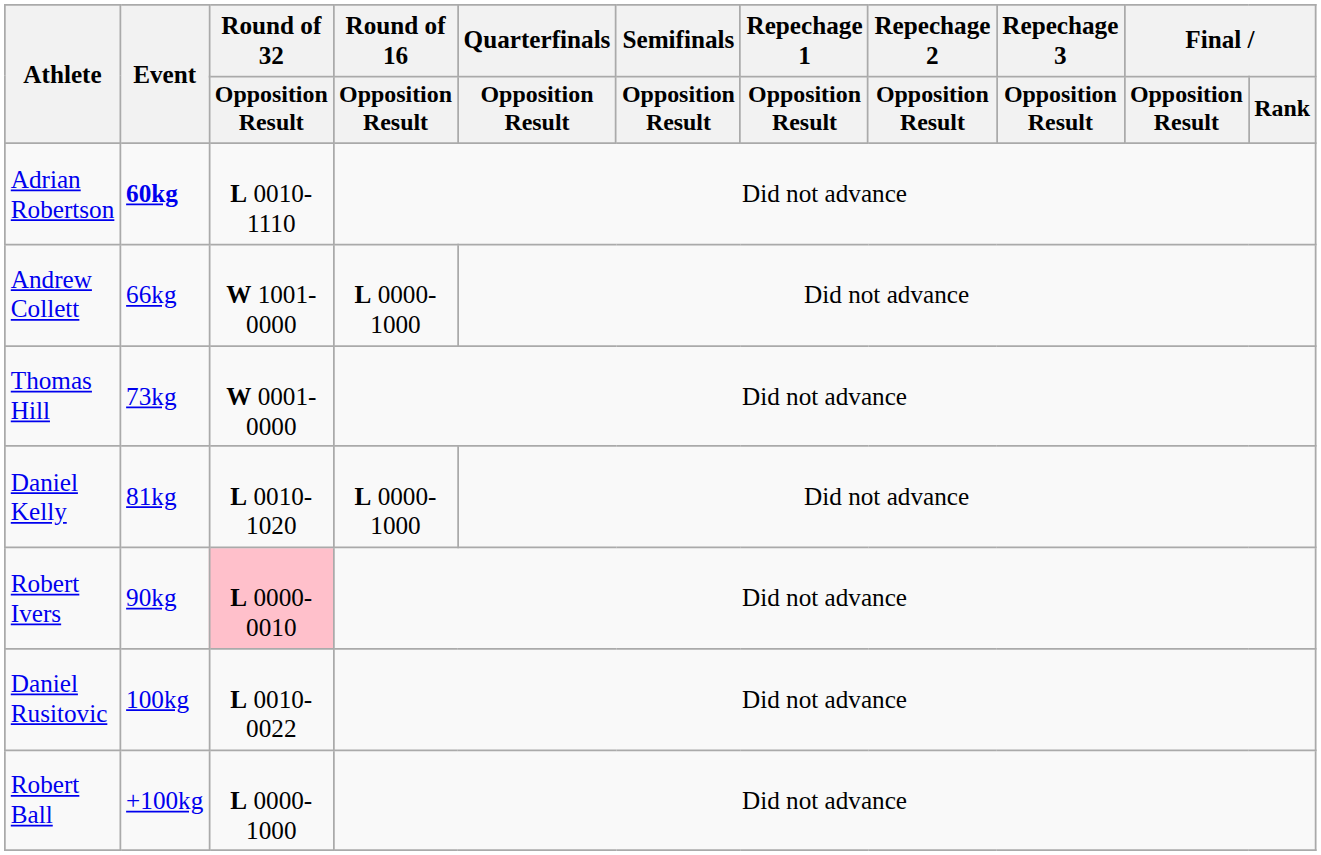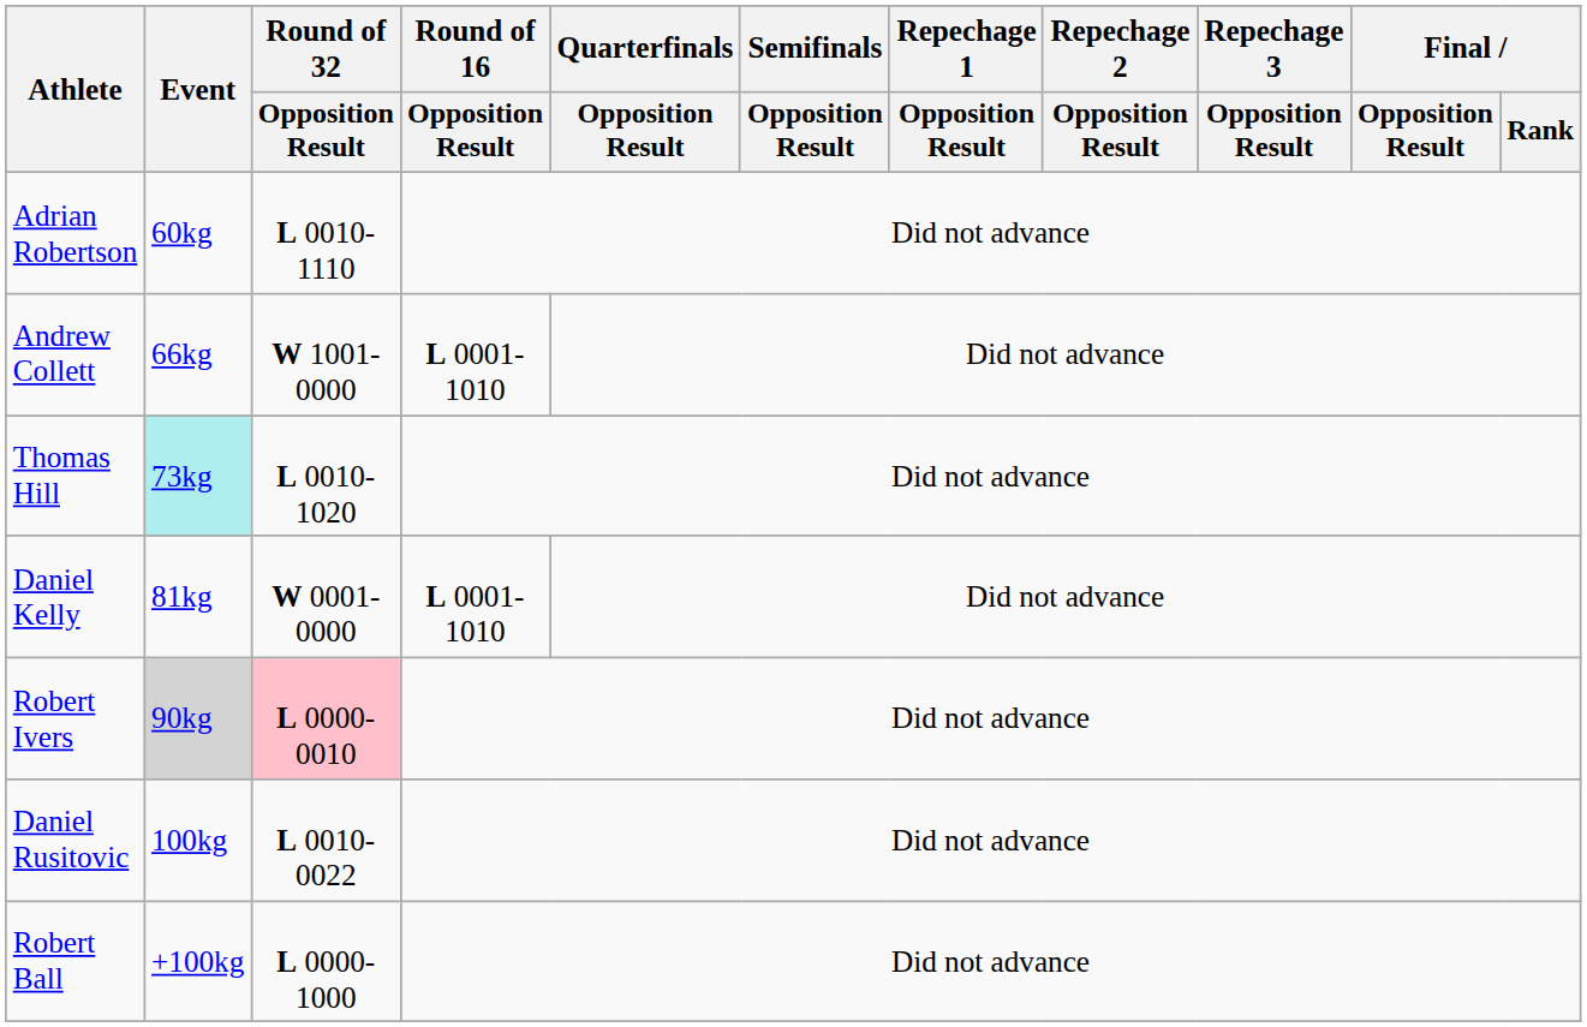Adrian Robertson | Event: bold -> normal
Andrew Collett | Round of 16 / Opposition Result: L 0000-1000 -> L 0001-1010
Thomas Hill | Event: no background -> paleturquoise background
Thomas Hill | Round of 32 / Opposition Result: W 0001-0000 -> L 0010-1020
Daniel Kelly | Round of 32 / Opposition Result: L 0010-1020 -> W 0001-0000
Daniel Kelly | Round of 16 / Opposition Result: L 0000-1000 -> L 0001-1010
Robert Ivers | Event: no background -> lightgrey background
